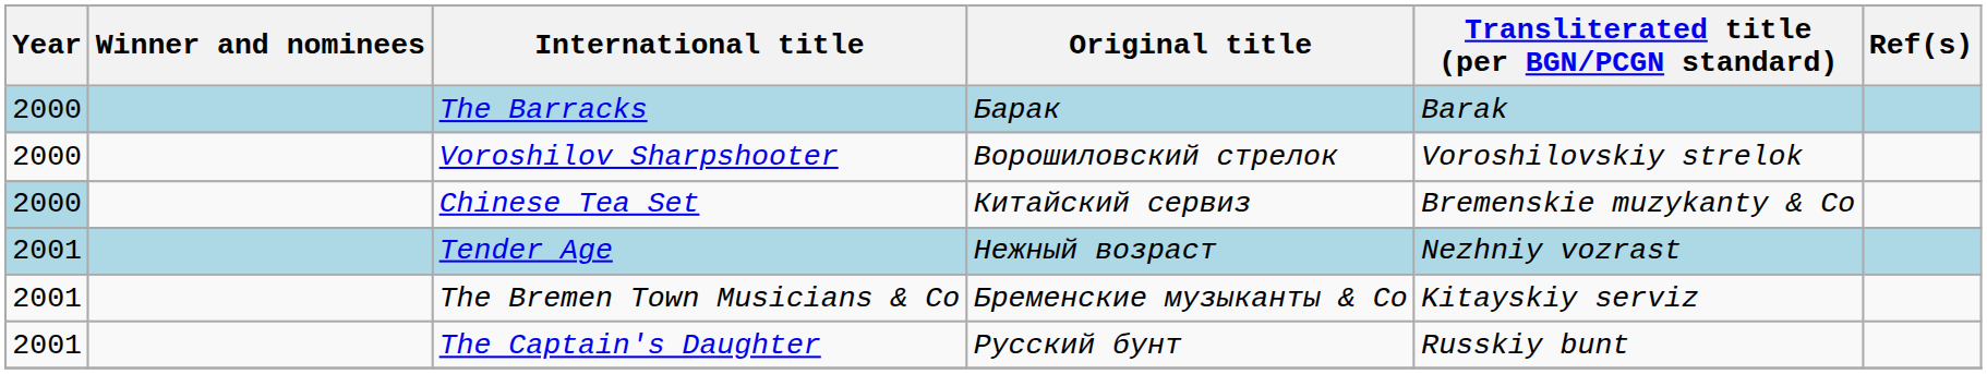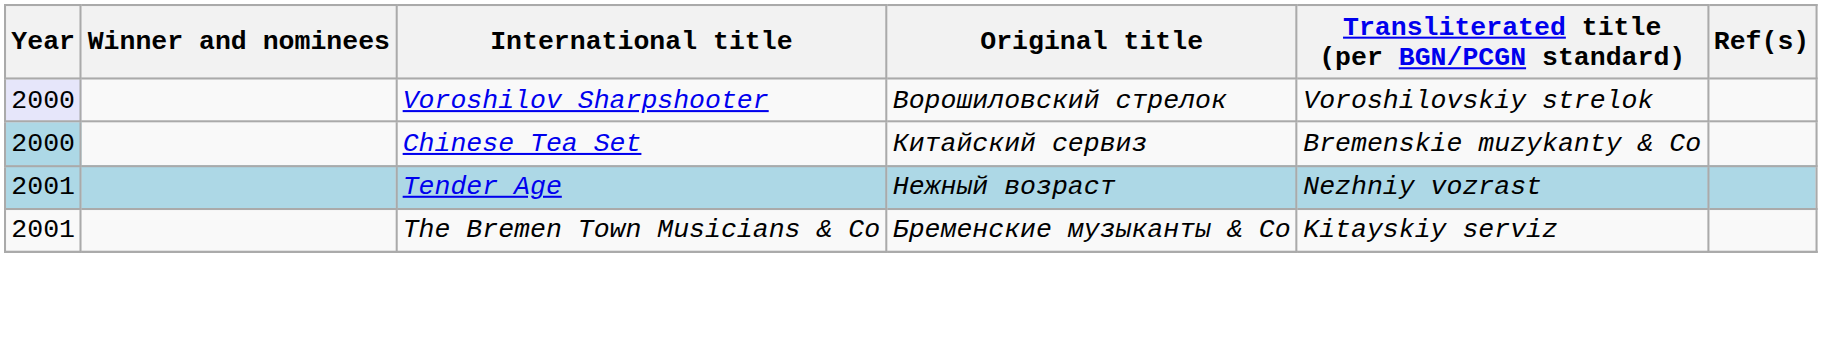- row: 2000 | The Barracks | Барак | Barak
Voroshilov Sharpshooter | Year: no background -> lavender background
- row: 2001 | The Captain's Daughter | Русский бунт | Russkiy bunt
